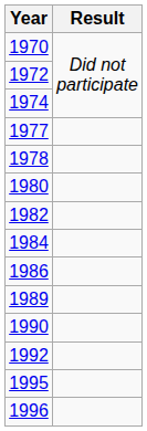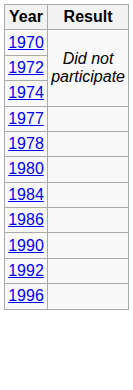- row: 1982
- row: 1989
- row: 1995
